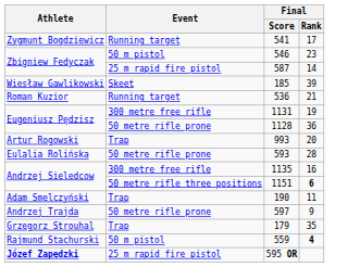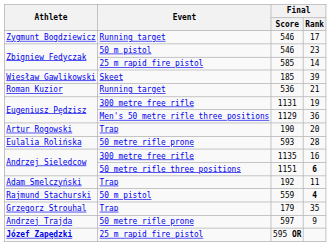17 | Final / Score: 541 -> 546
14 | Final / Score: 587 -> 585
36 | Event: 50 metre rifle prone -> Men's 50 metre rifle three positions
36 | Final / Score: 1128 -> 1129
20 | Final / Score: 993 -> 190
11 | Final / Score: 190 -> 192
rows swapped: 4 <-> 9
